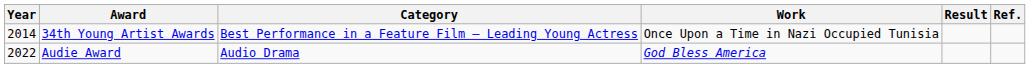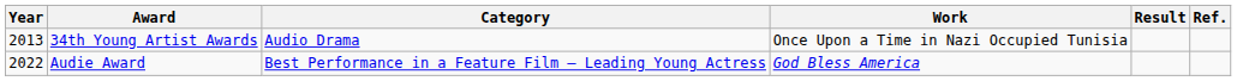34th Young Artist Awards | Year: 2014 -> 2013
34th Young Artist Awards | Category: Best Performance in a Feature Film – Leading Young Actress -> Audio Drama
Audie Award | Category: Audio Drama -> Best Performance in a Feature Film – Leading Young Actress
